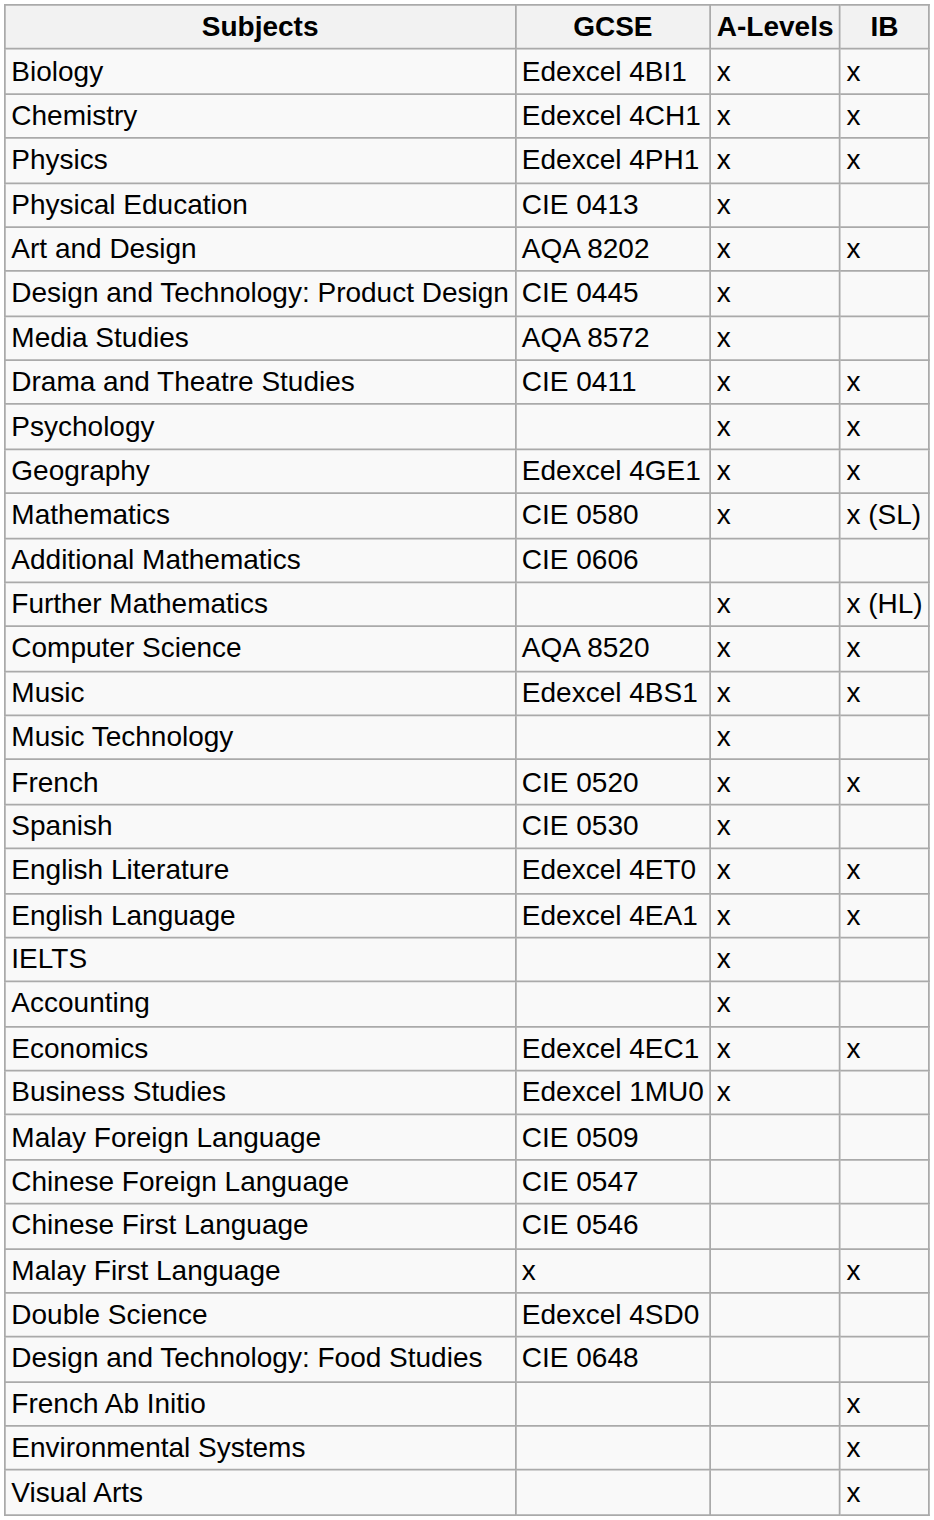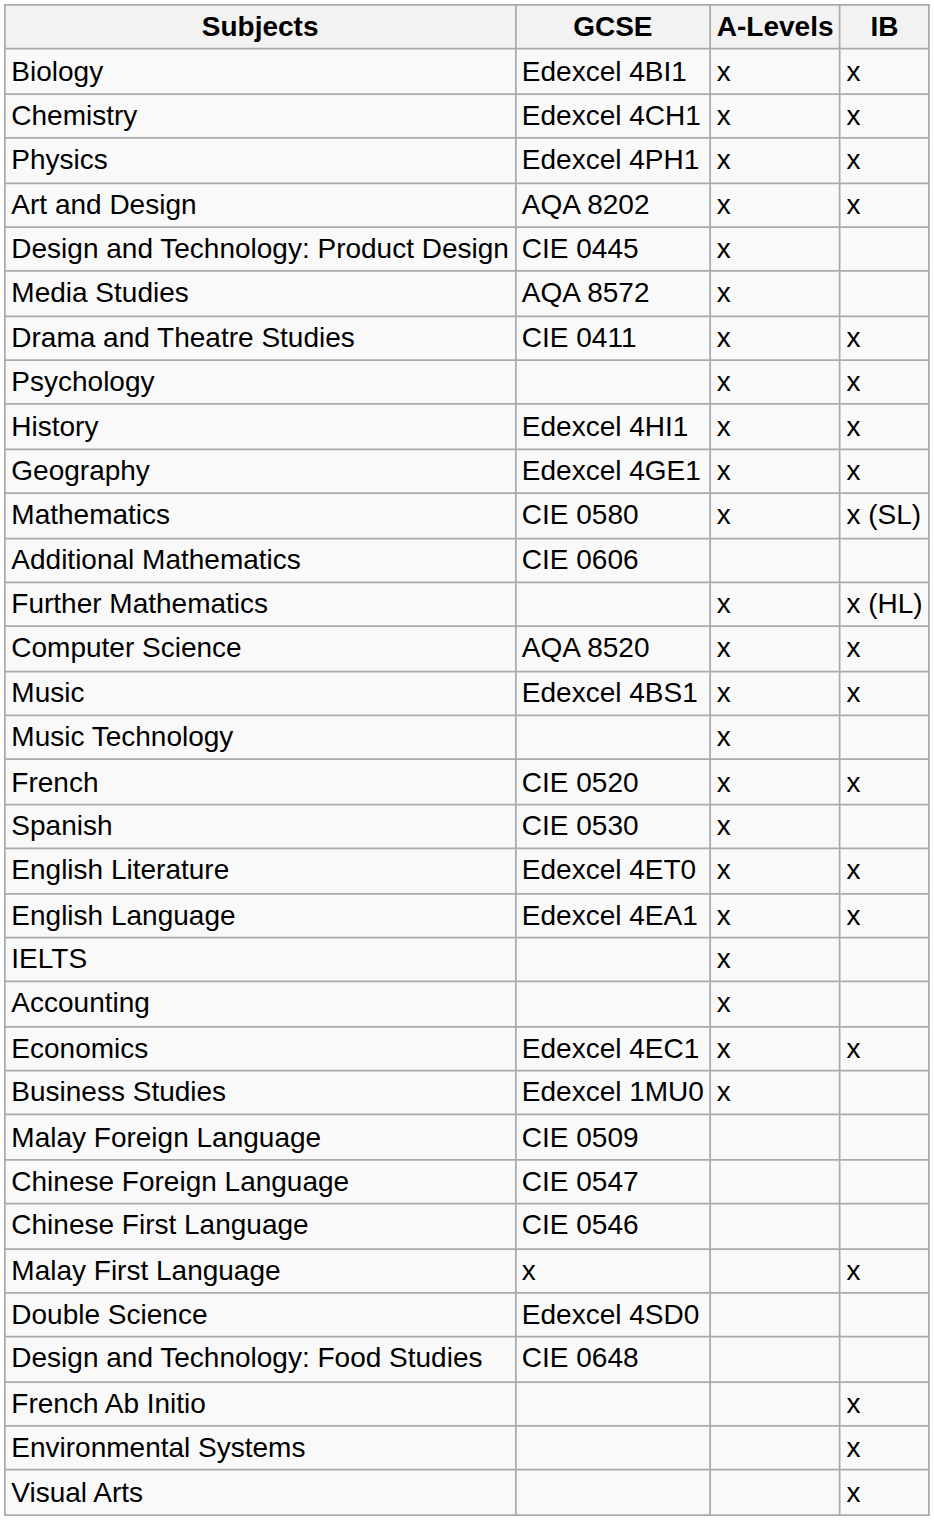- row: Physical Education | CIE 0413 | x
+ row: History | Edexcel 4HI1 | x | x
